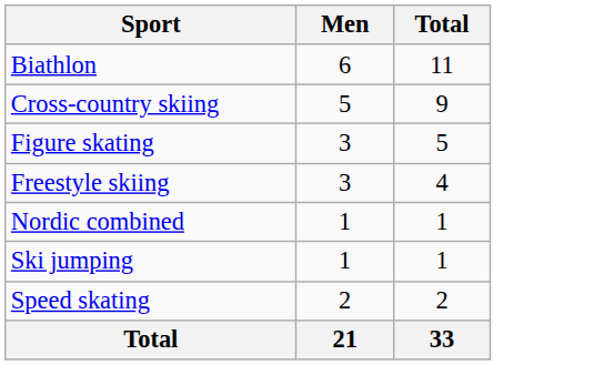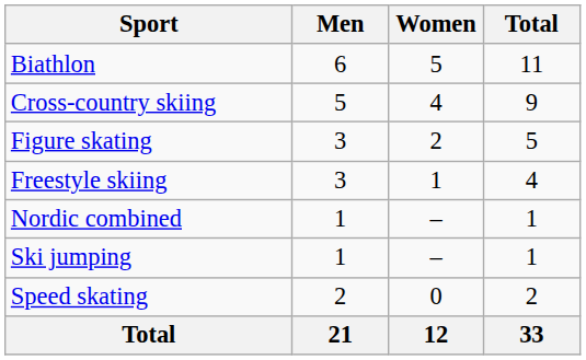+ column: Women | 5 | 4 | 2 | 1 | – | – | 0 | 12
